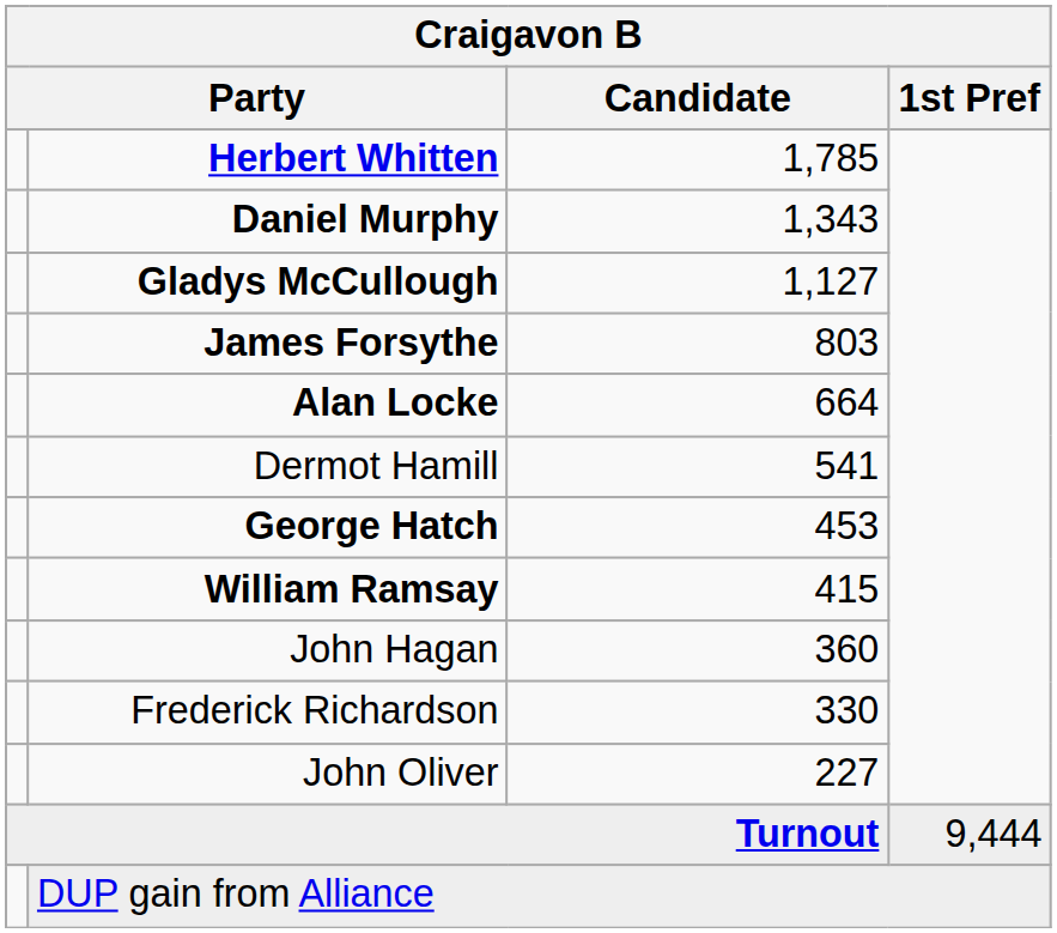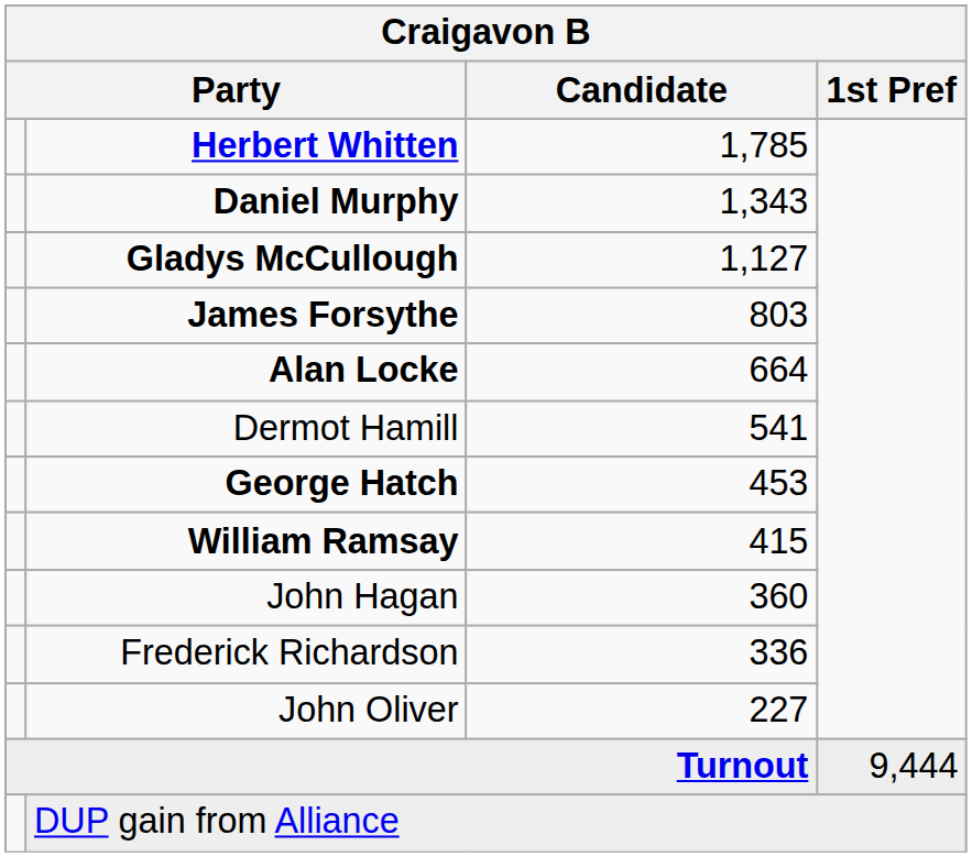Frederick Richardson | Candidate: 330 -> 336
